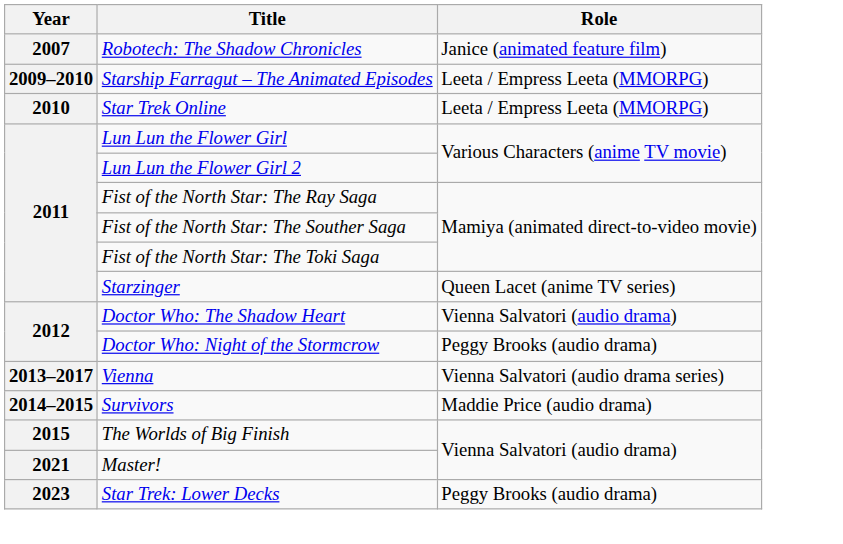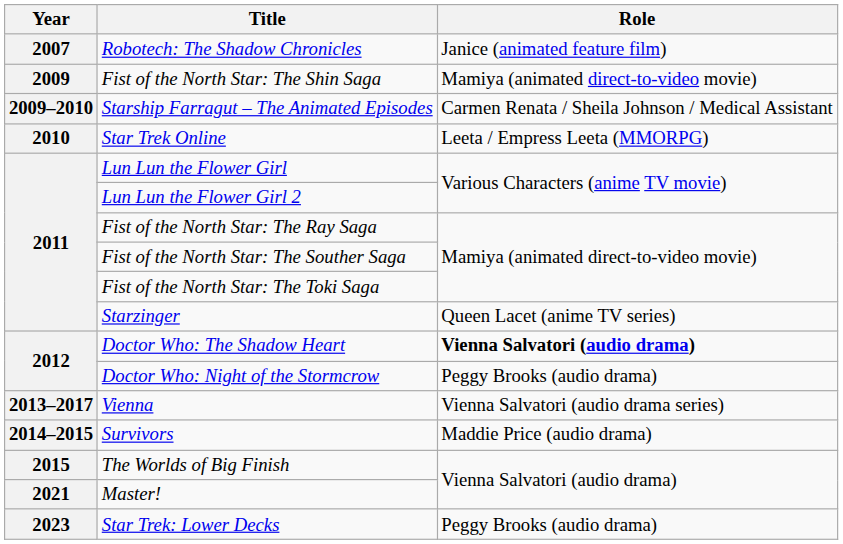+ row: 2009 | Fist of the North Star: The Shin Saga | Mamiya (animated direct-to-video movie)
Starship Farragut – The Animated Episodes | Role: Leeta / Empress Leeta (MMORPG) -> Carmen Renata / Sheila Johnson / Medical Assistant
Doctor Who: The Shadow Heart | Role: normal -> bold
